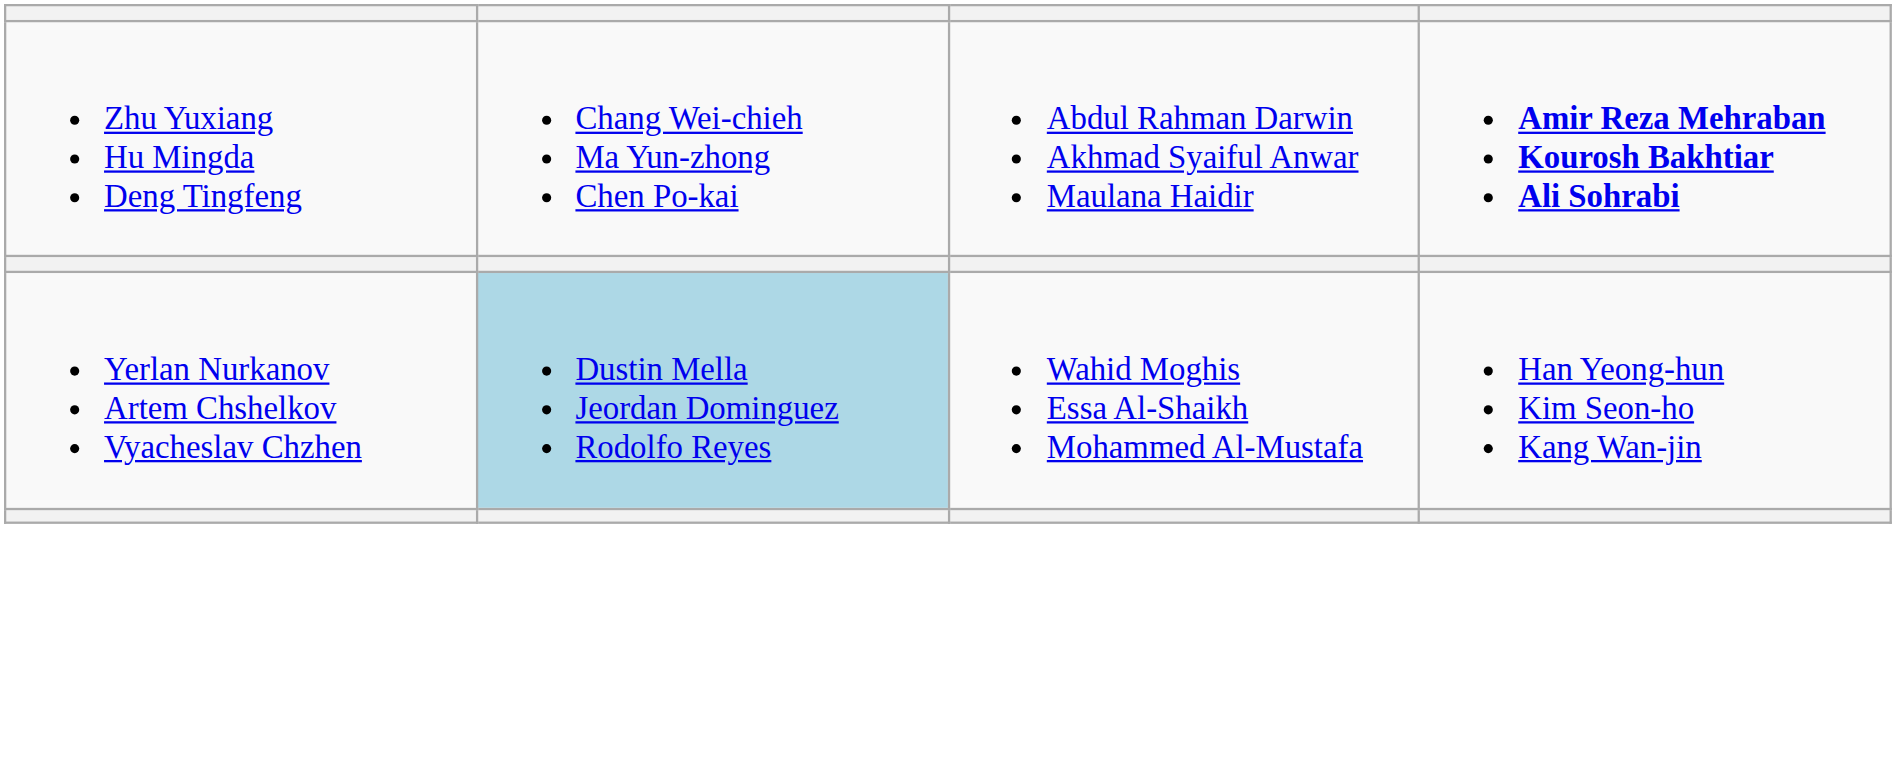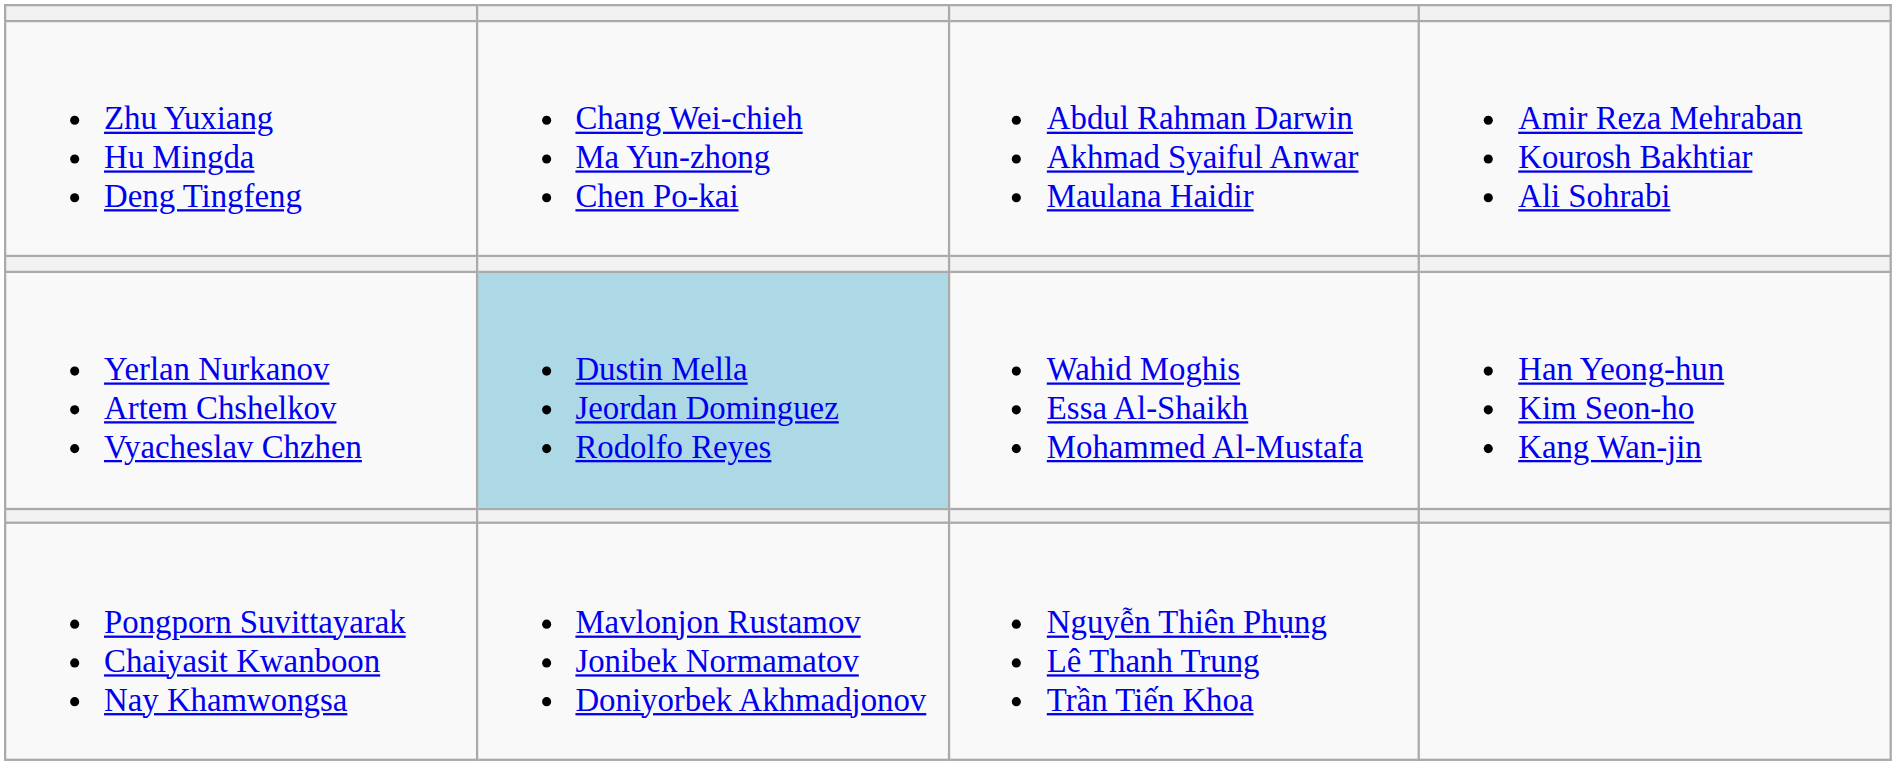Zhu Yuxiang Hu Mingda Deng Tingfeng | column 4: bold -> normal
+ row: Pongporn Suvittayarak Chaiyasit Kwanboon Nay Khamwongsa | Mavlonjon Rustamov Jonibek Normamatov Doniyorbek Akhmadjonov | Nguyễn Thiên Phụng Lê Thanh Trung Trần Tiến Khoa
